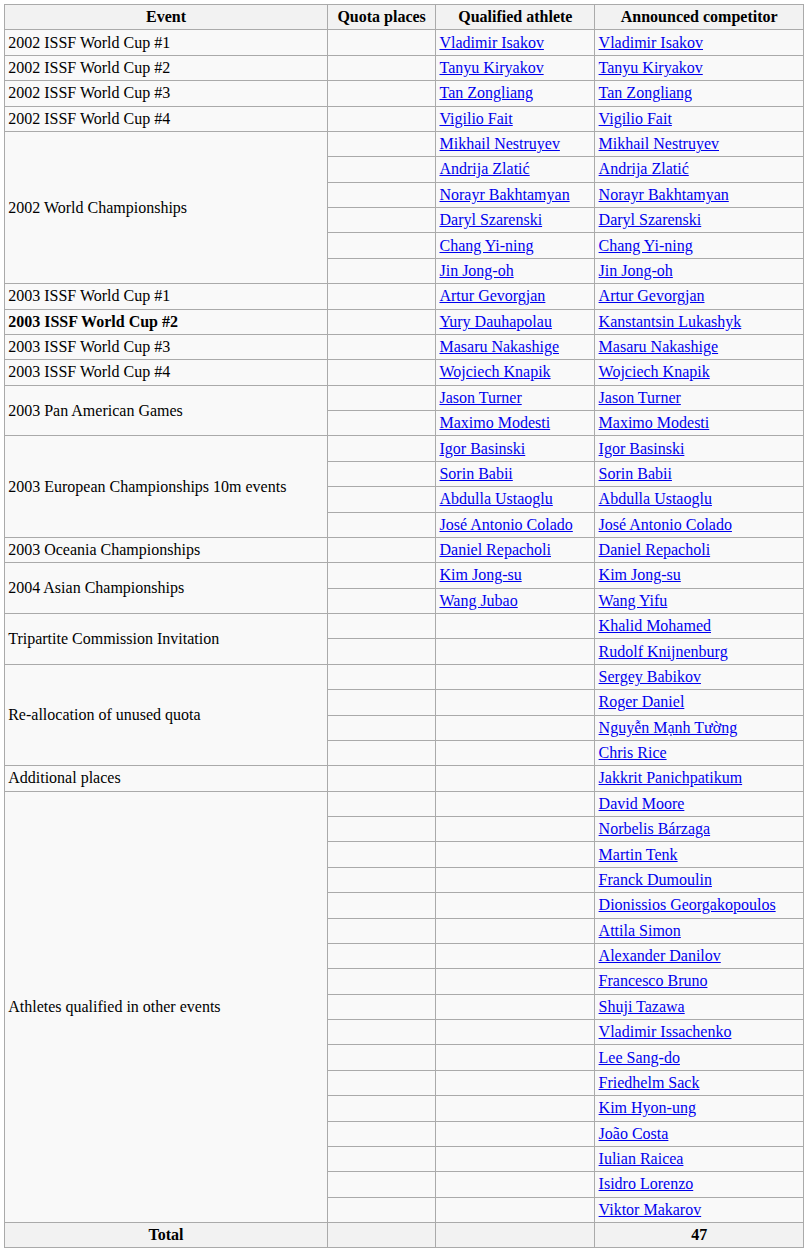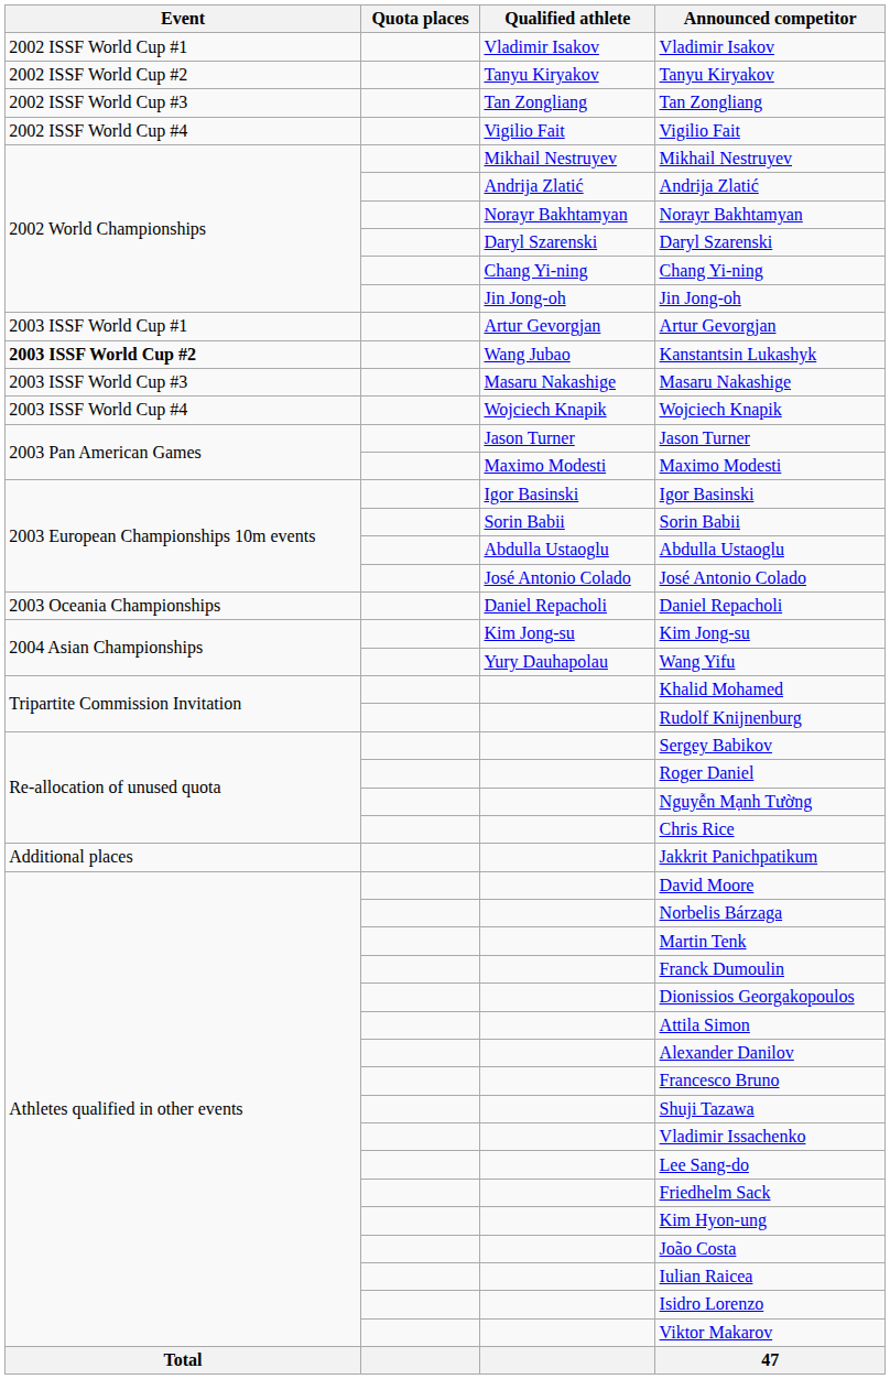Kanstantsin Lukashyk | Qualified athlete: Yury Dauhapolau -> Wang Jubao
Wang Yifu | Qualified athlete: Wang Jubao -> Yury Dauhapolau
